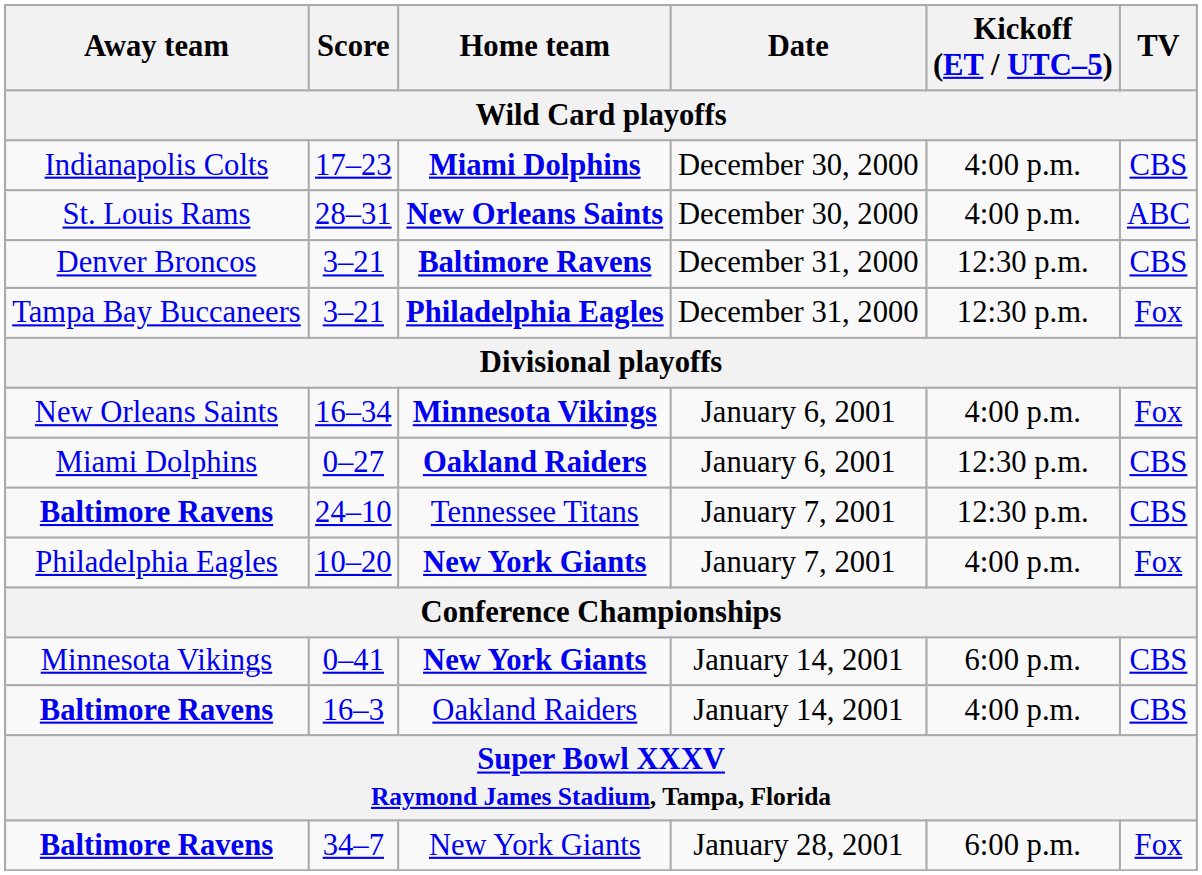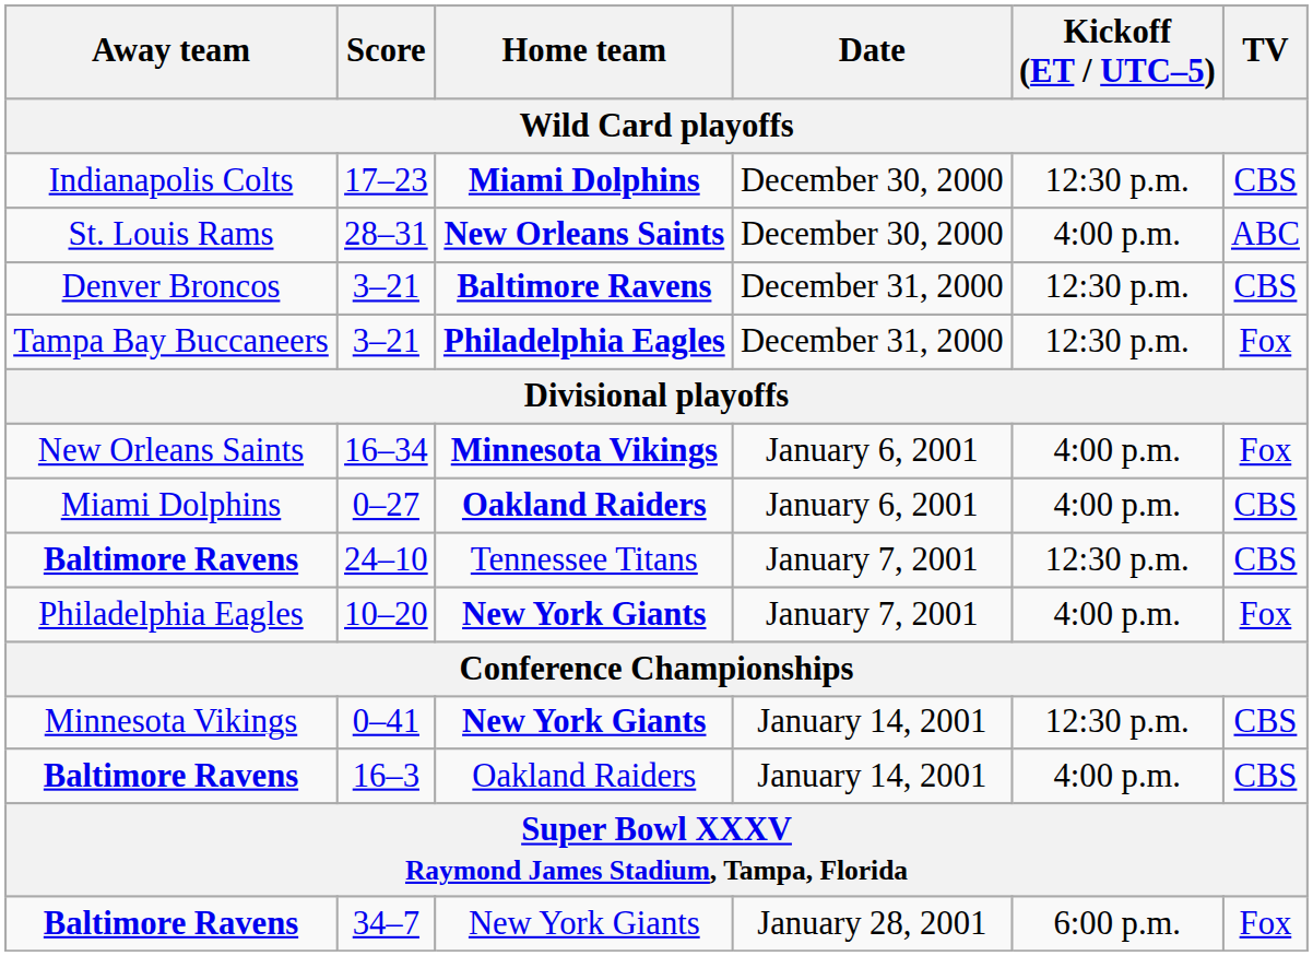17–23 | Kickoff (ET / UTC–5): 4:00 p.m. -> 12:30 p.m.
0–27 | Kickoff (ET / UTC–5): 12:30 p.m. -> 4:00 p.m.
0–41 | Kickoff (ET / UTC–5): 6:00 p.m. -> 12:30 p.m.
